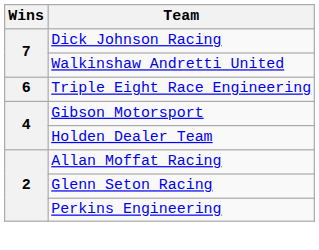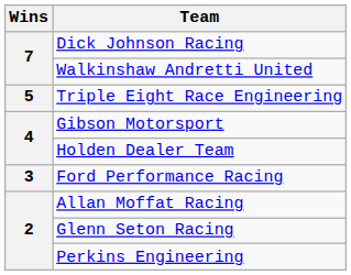Triple Eight Race Engineering | Wins: 6 -> 5
+ row: 3 | Ford Performance Racing
